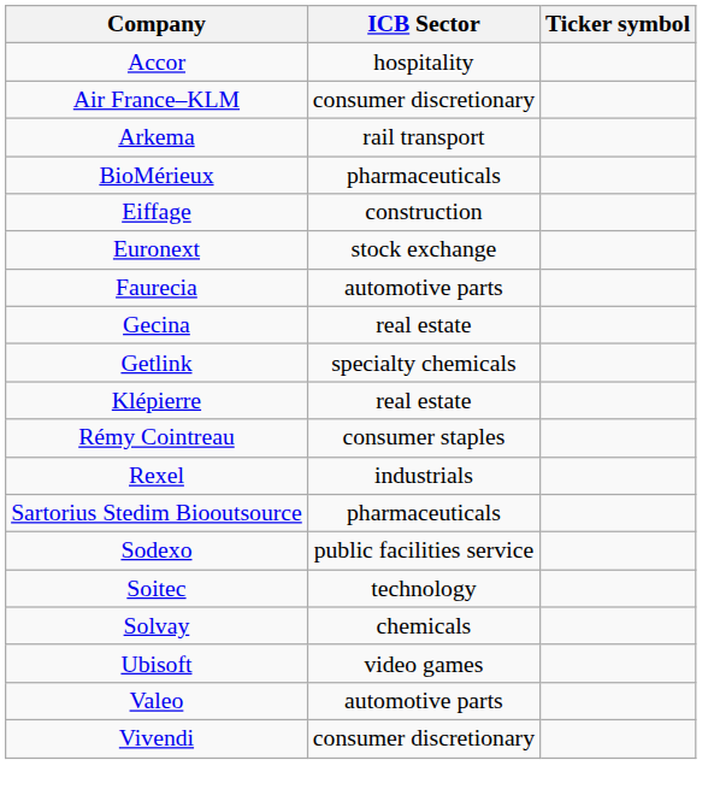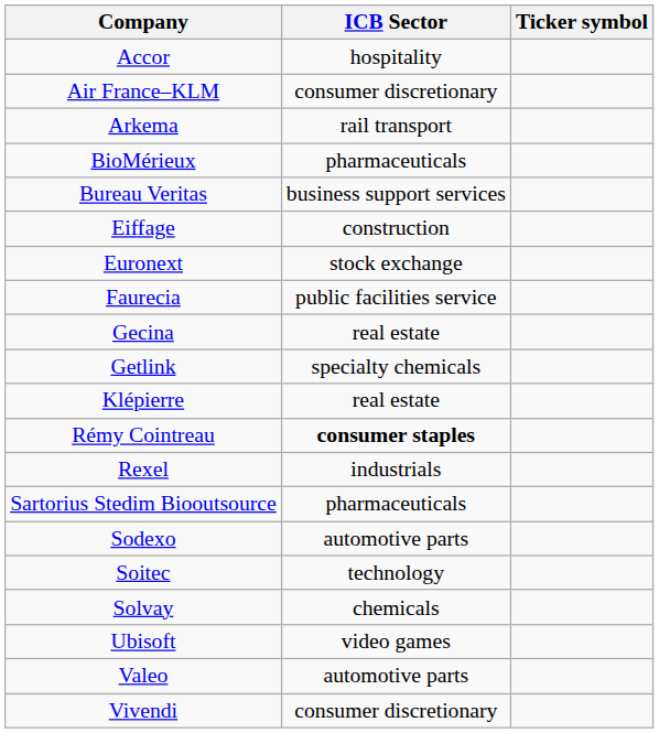+ row: Bureau Veritas | business support services
Faurecia | ICB Sector: automotive parts -> public facilities service
Rémy Cointreau | ICB Sector: normal -> bold
Sodexo | ICB Sector: public facilities service -> automotive parts
